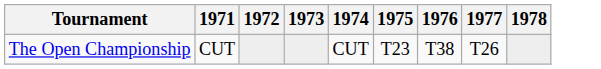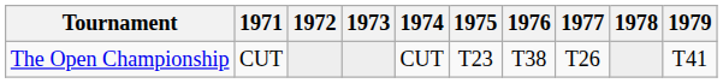+ column: 1979 | T41
